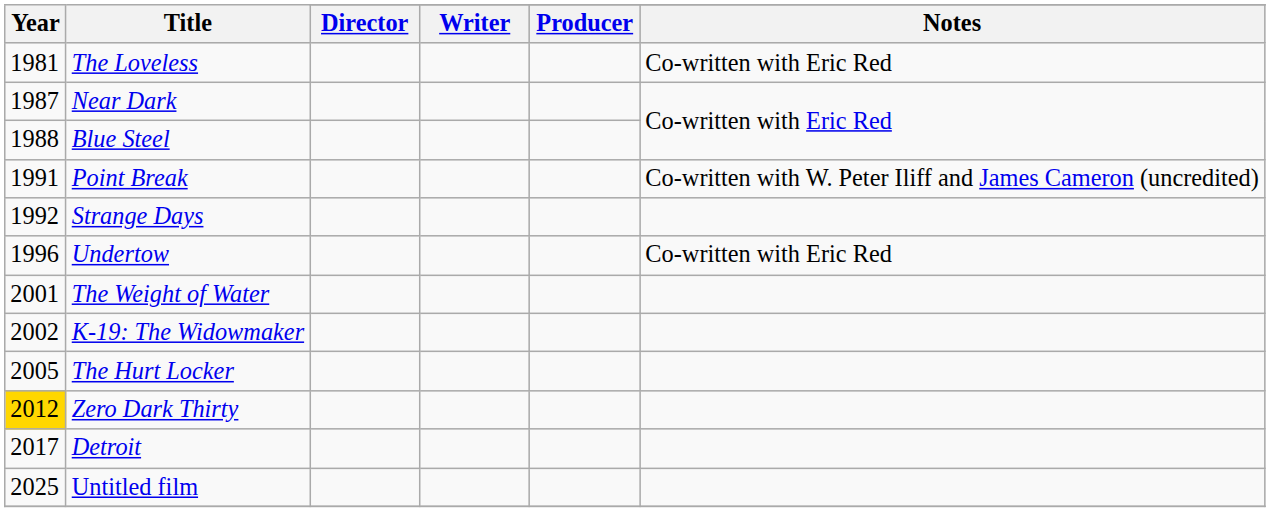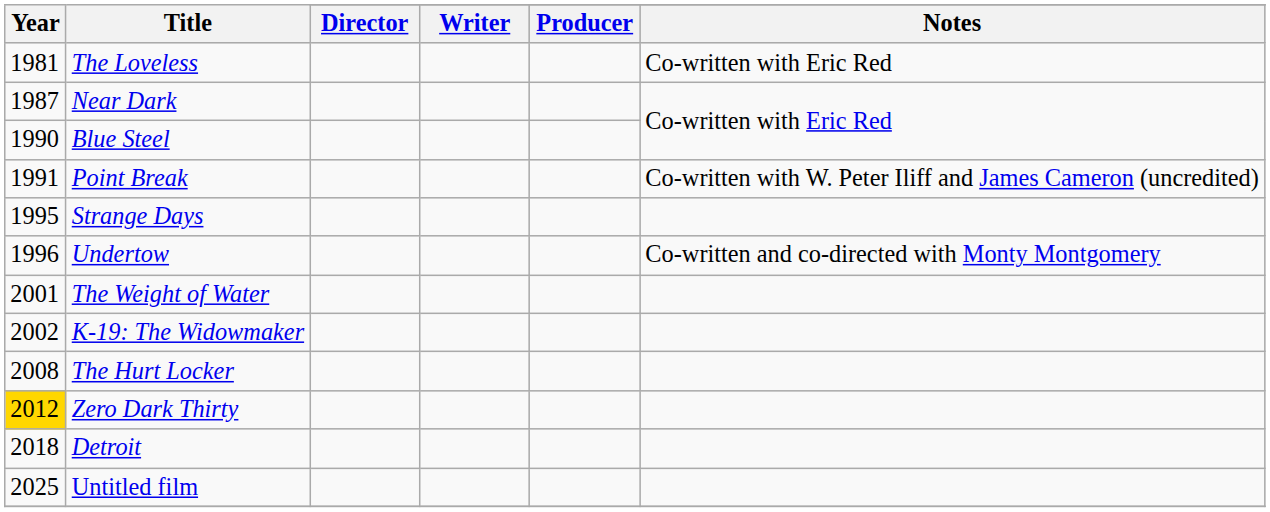Blue Steel | Year: 1988 -> 1990
Strange Days | Year: 1992 -> 1995
Undertow | Notes: Co-written with Eric Red -> Co-written and co-directed with Monty Montgomery
The Hurt Locker | Year: 2005 -> 2008
Detroit | Year: 2017 -> 2018
